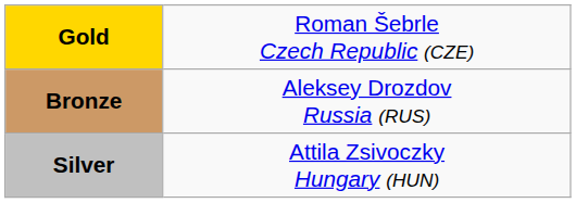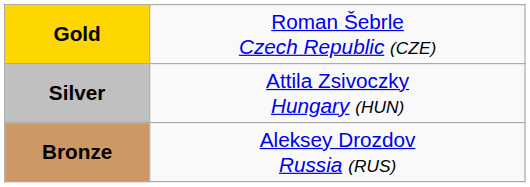rows swapped: Silver <-> Bronze
